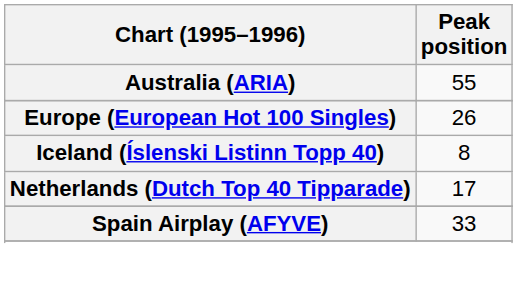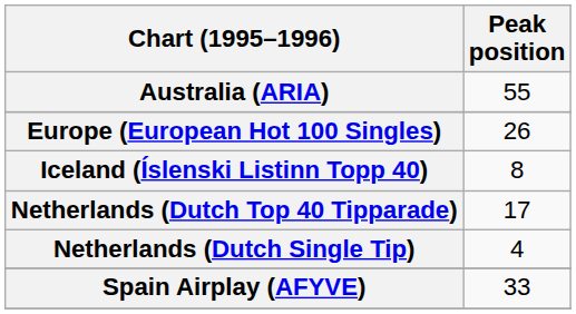+ row: Netherlands (Dutch Single Tip) | 4
